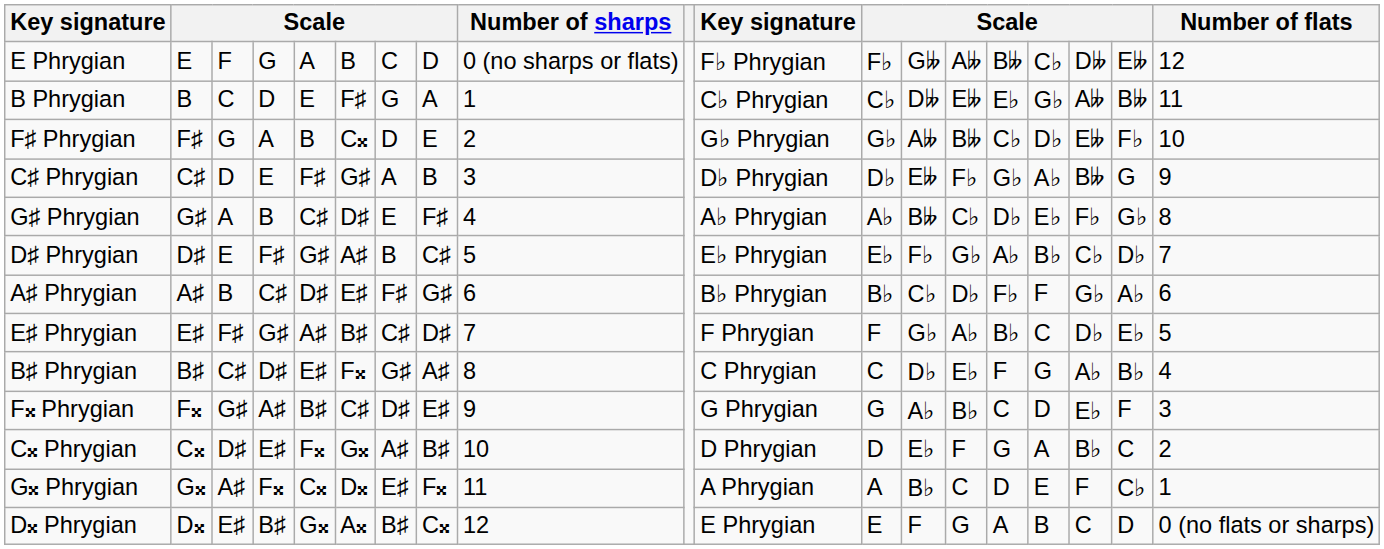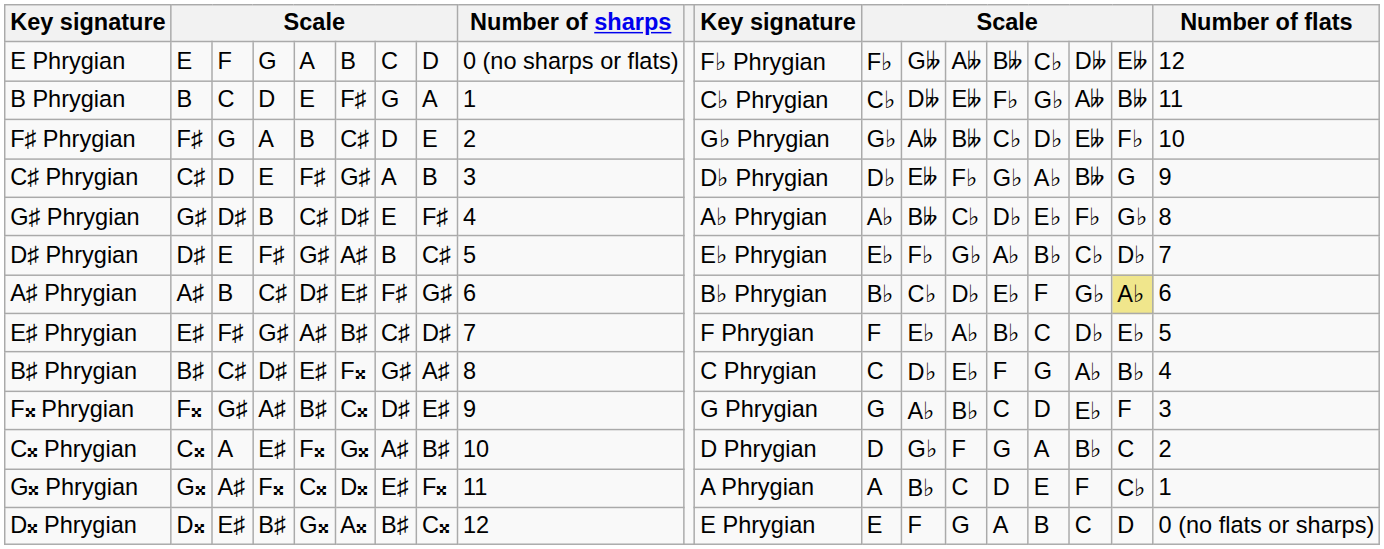B Phrygian | column 15: E♭ -> F♭
F♯ Phrygian | column 6: C𝄪 -> C♯
G♯ Phrygian | column 3: A -> D♯
A♯ Phrygian | column 15: F♭ -> E♭
A♯ Phrygian | column 18: no background -> khaki background
E♯ Phrygian | column 13: G♭ -> E♭
F𝄪 Phrygian | column 6: C♯ -> C𝄪
C𝄪 Phrygian | column 3: D♯ -> A
C𝄪 Phrygian | column 13: E♭ -> G♭
